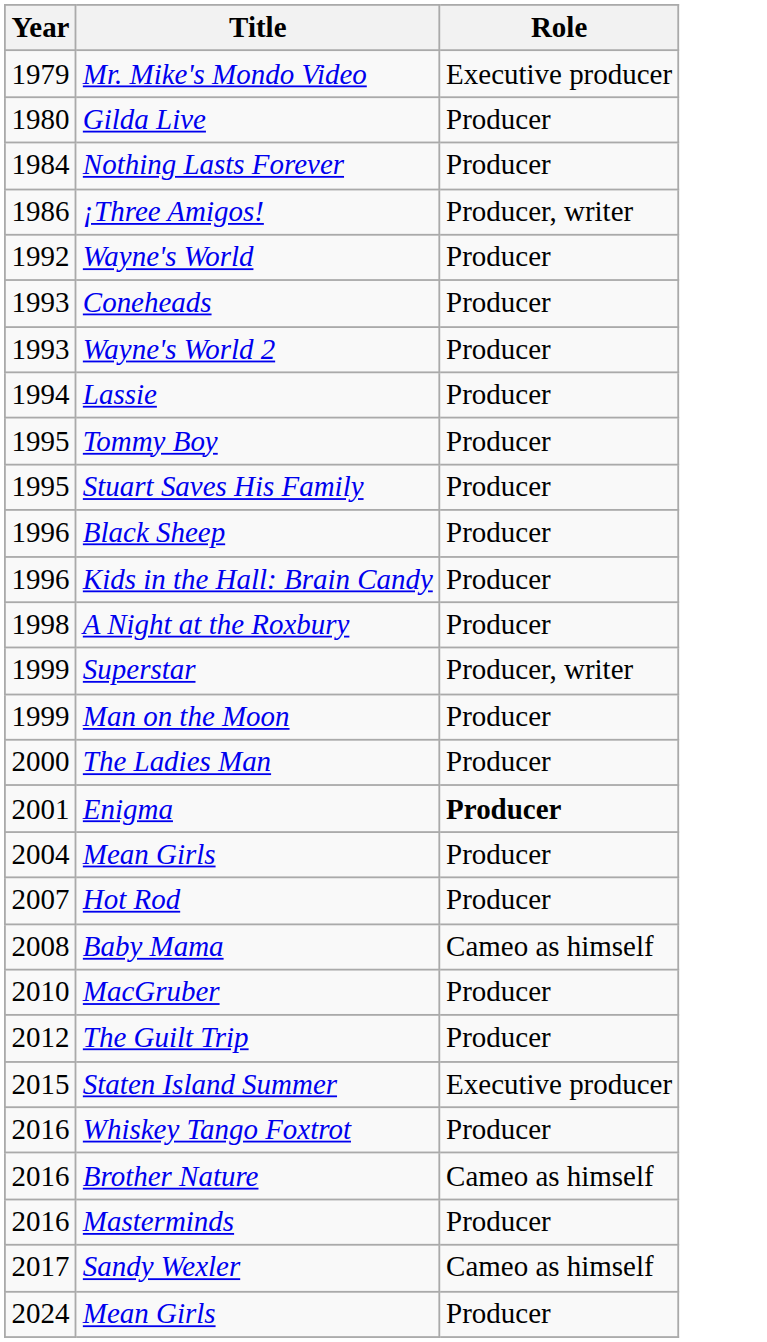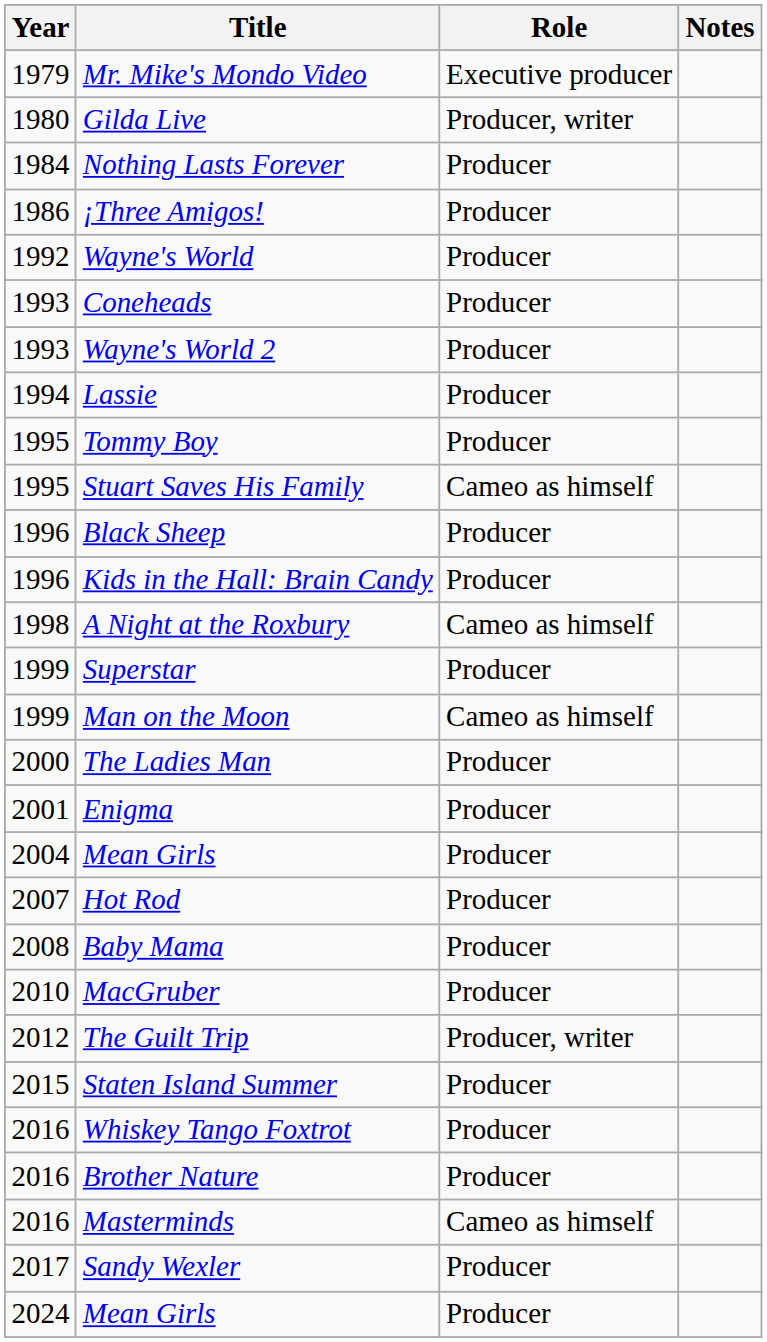+ column: Notes
Gilda Live | Role: Producer -> Producer, writer
¡Three Amigos! | Role: Producer, writer -> Producer
Stuart Saves His Family | Role: Producer -> Cameo as himself
A Night at the Roxbury | Role: Producer -> Cameo as himself
Superstar | Role: Producer, writer -> Producer
Man on the Moon | Role: Producer -> Cameo as himself
Enigma | Role: bold -> normal
Baby Mama | Role: Cameo as himself -> Producer
The Guilt Trip | Role: Producer -> Producer, writer
Staten Island Summer | Role: Executive producer -> Producer
Brother Nature | Role: Cameo as himself -> Producer
Masterminds | Role: Producer -> Cameo as himself
Sandy Wexler | Role: Cameo as himself -> Producer
